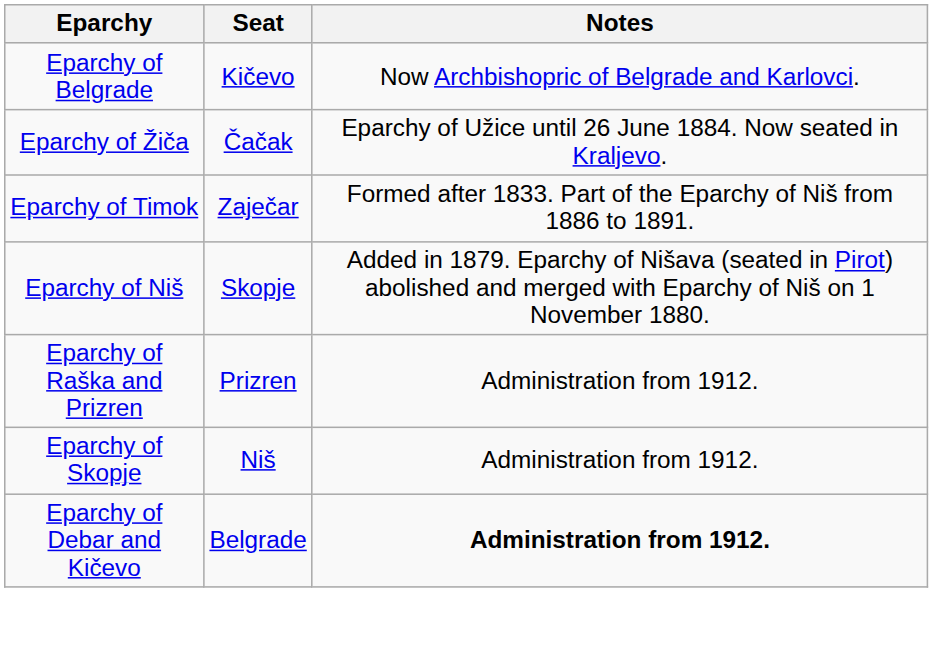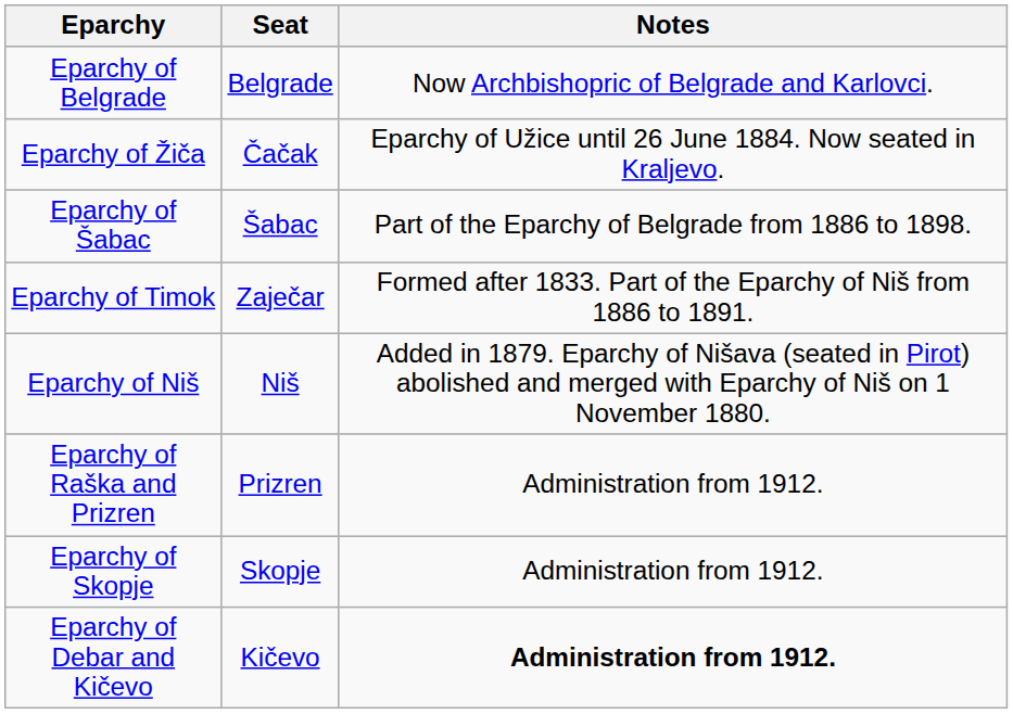Eparchy of Belgrade | Seat: Kičevo -> Belgrade
+ row: Eparchy of Šabac | Šabac | Part of the Eparchy of Belgrade from 1886 to 1898.
Eparchy of Niš | Seat: Skopje -> Niš
Eparchy of Skopje | Seat: Niš -> Skopje
Eparchy of Debar and Kičevo | Seat: Belgrade -> Kičevo
